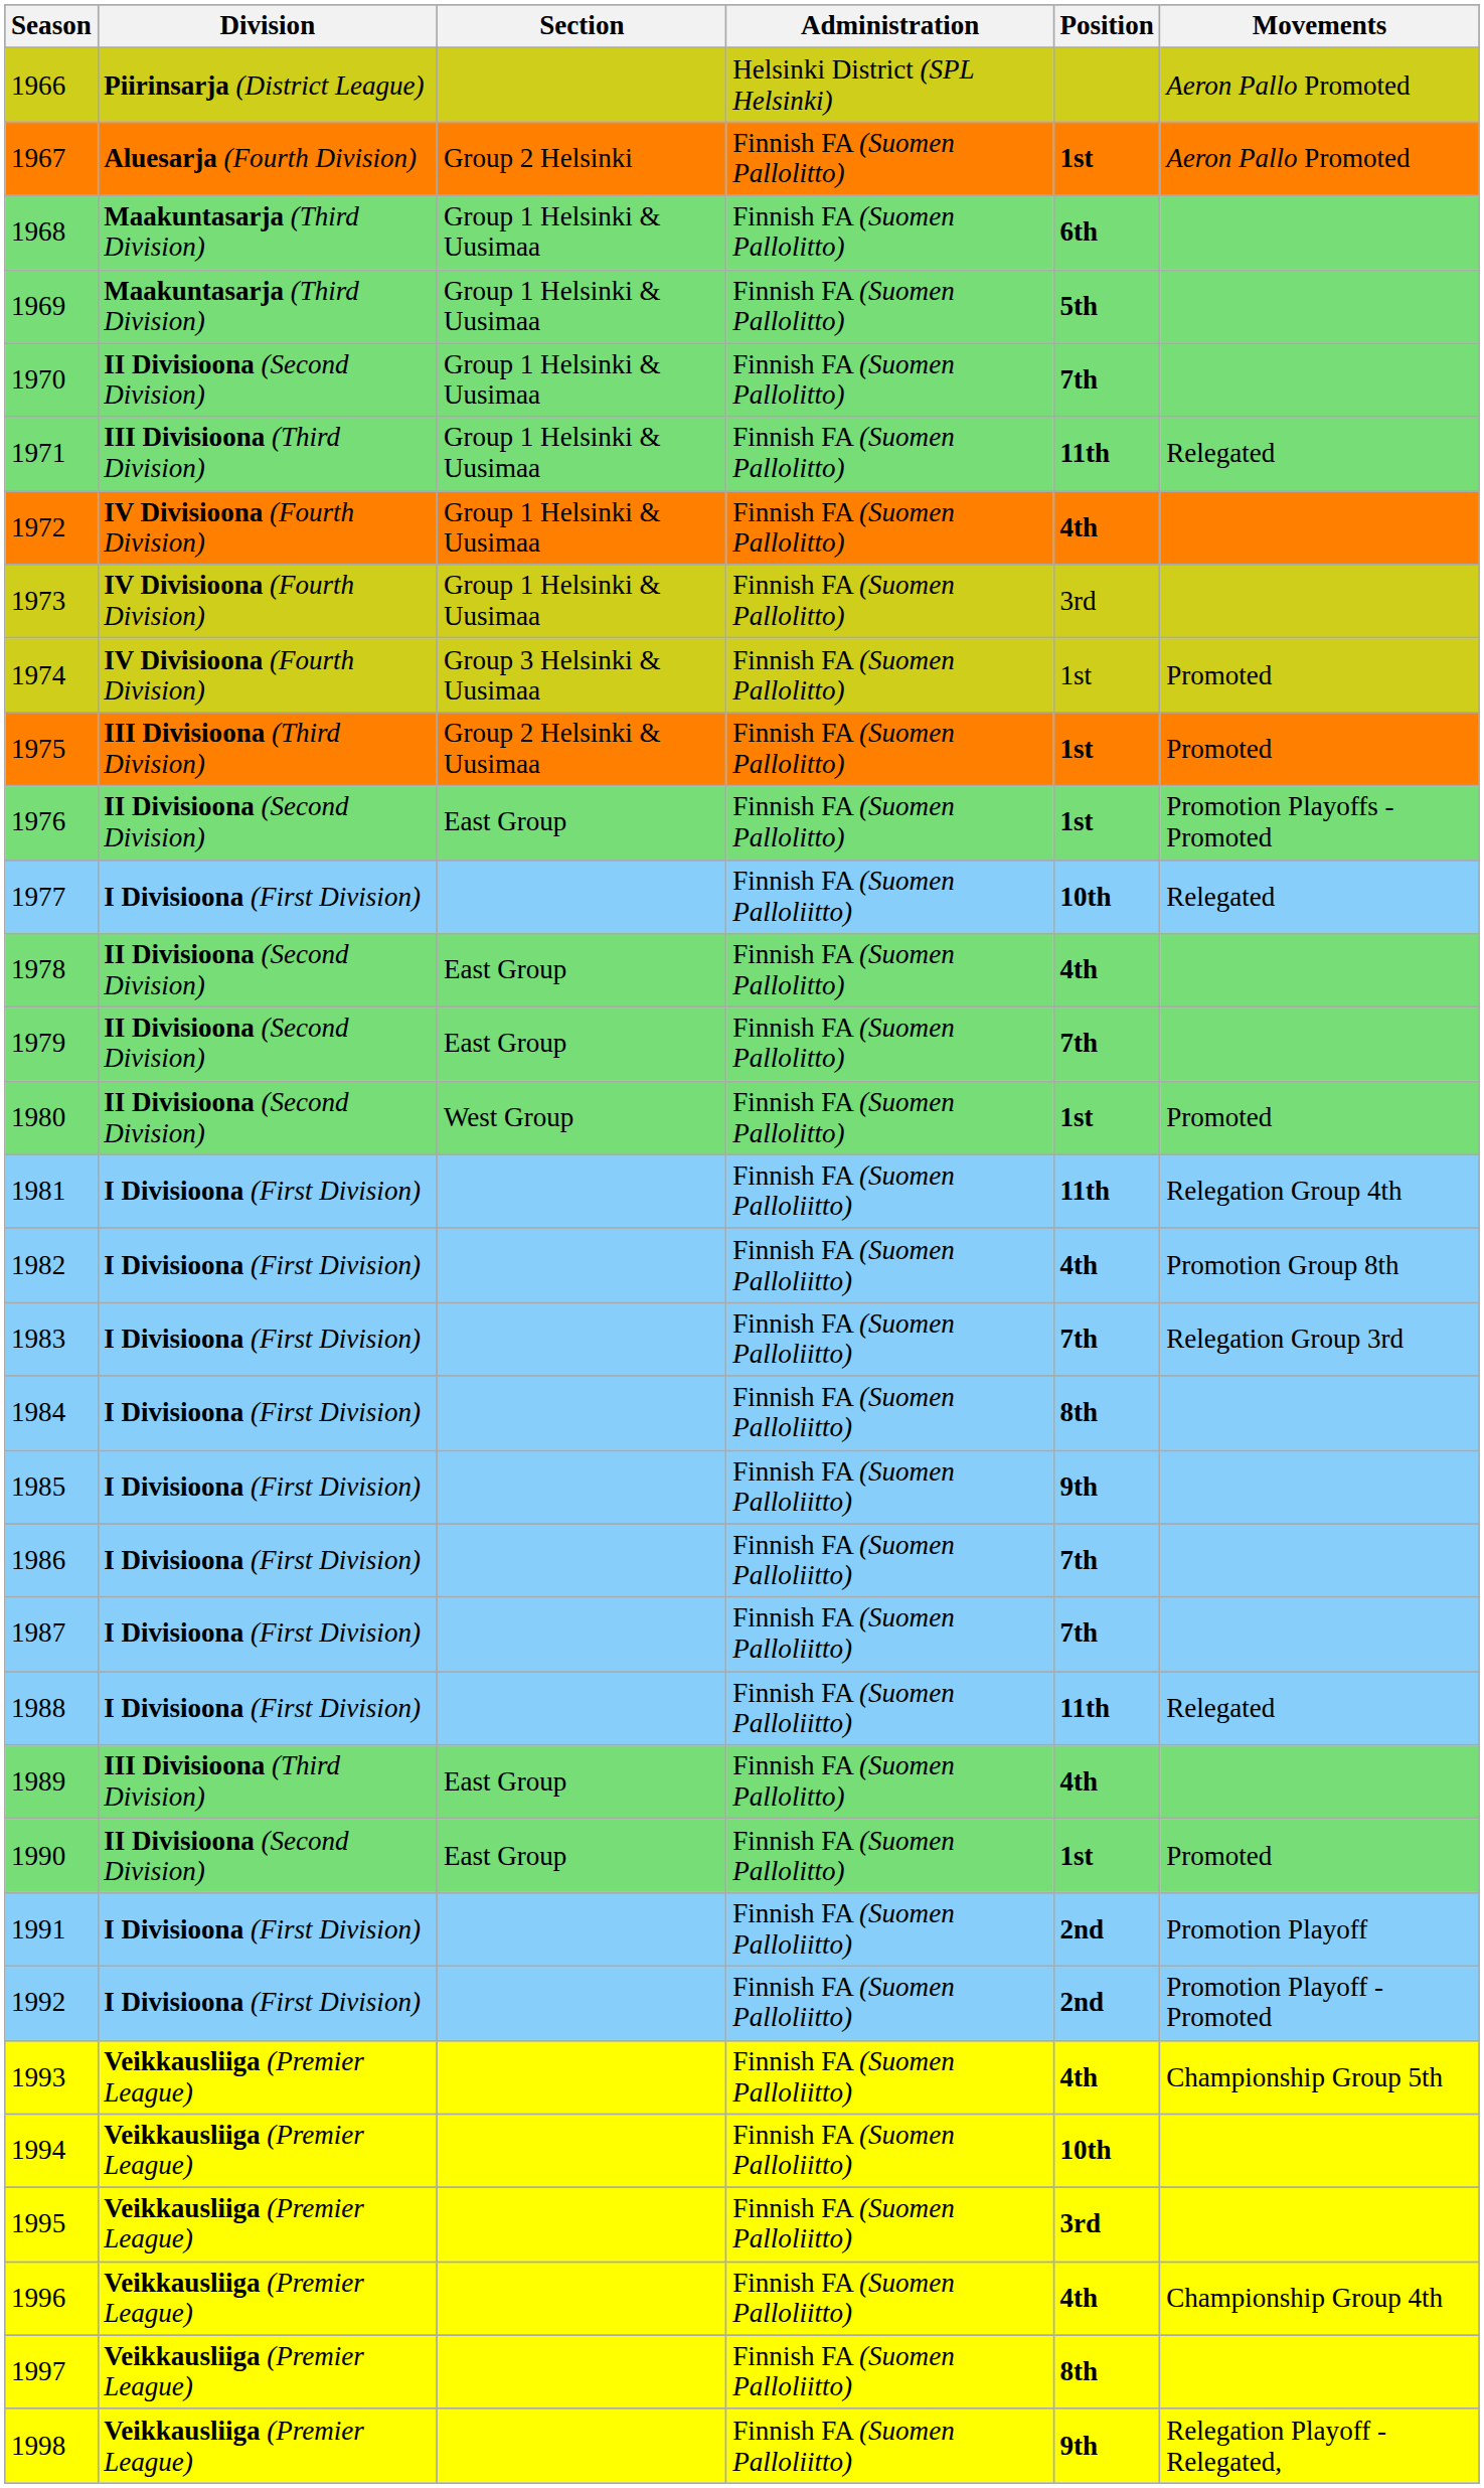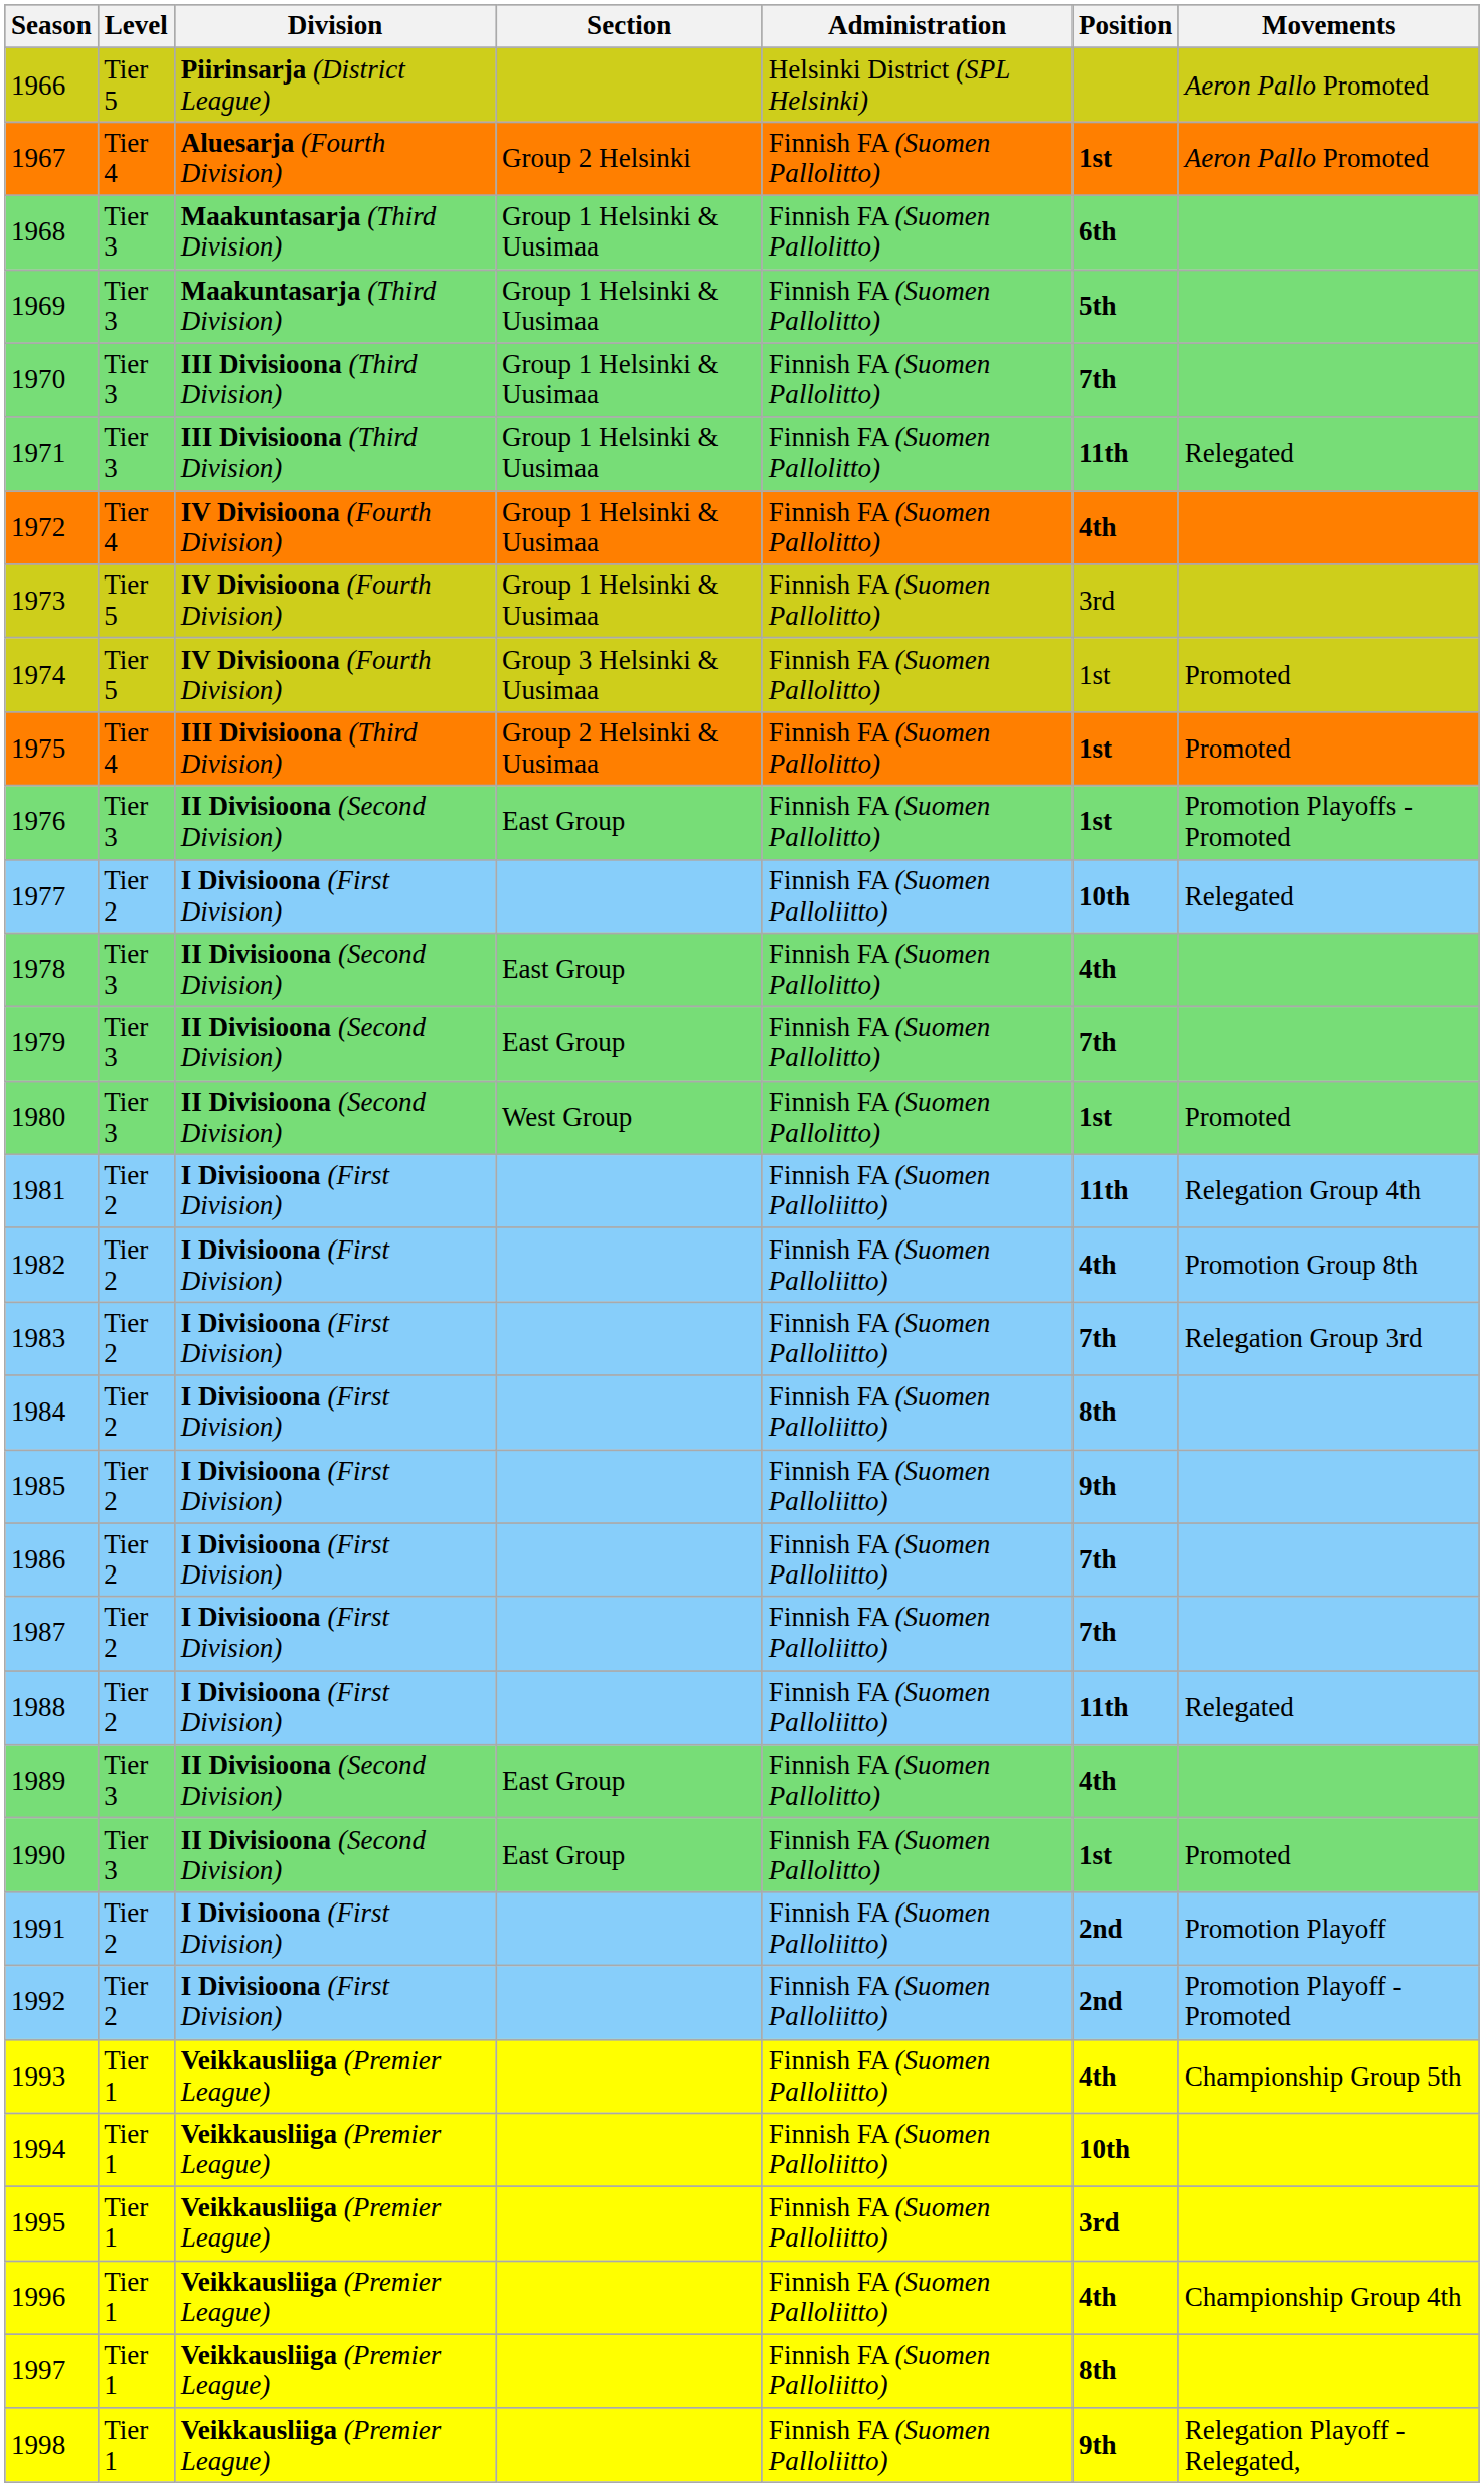+ column: Level | Tier 5 | Tier 4 | Tier 3 | Tier 3 | Tier 3 | Tier 3 | Tier 4 | Tier 5 | Tier 5 | Tier 4 | Tier 3 | Tier 2 | Tier 3 | Tier 3 | Tier 3 | Tier 2 | Tier 2 | Tier 2 | Tier 2 | Tier 2 | Tier 2 | Tier 2 | Tier 2 | Tier 3 | Tier 3 | Tier 2 | Tier 2 | Tier 1 | Tier 1 | Tier 1 | Tier 1 | Tier 1 | Tier 1
1970 | Division: II Divisioona (Second Division) -> III Divisioona (Third Division)
1989 | Division: III Divisioona (Third Division) -> II Divisioona (Second Division)
